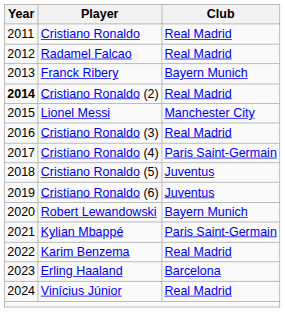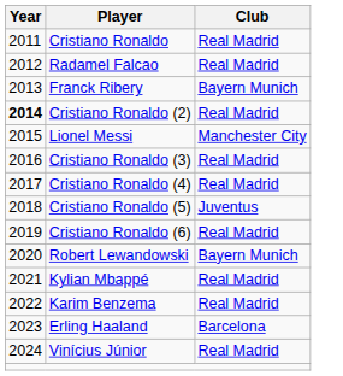Cristiano Ronaldo (4) | Club: Paris Saint-Germain -> Real Madrid
Cristiano Ronaldo (6) | Club: Juventus -> Real Madrid
Kylian Mbappé | Club: Paris Saint-Germain -> Real Madrid
